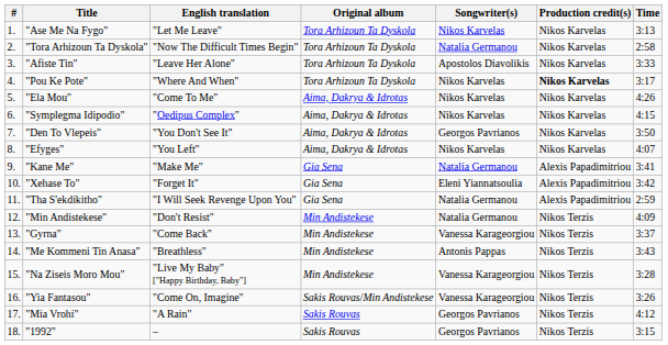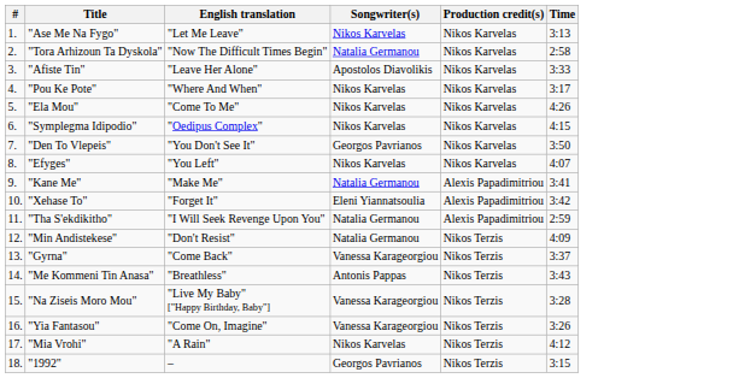- column: Original album | Tora Arhizoun Ta Dyskola | Tora Arhizoun Ta Dyskola | Tora Arhizoun Ta Dyskola | Tora Arhizoun Ta Dyskola | Aima, Dakrya & Idrotas | Aima, Dakrya & Idrotas | Aima, Dakrya & Idrotas | Aima, Dakrya & Idrotas | Gia Sena | Gia Sena | Gia Sena | Min Andistekese | Min Andistekese | Min Andistekese | Min Andistekese | Sakis Rouvas/Min Andistekese | Sakis Rouvas | Sakis Rouvas
"Pou Ke Pote" | Production credit(s): bold -> normal
"Mia Vrohi" | Songwriter(s): Georgos Pavrianos -> Nikos Karvelas
